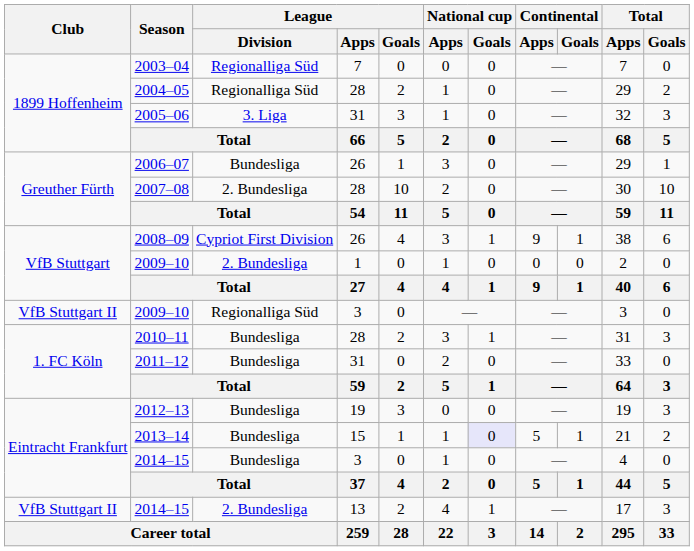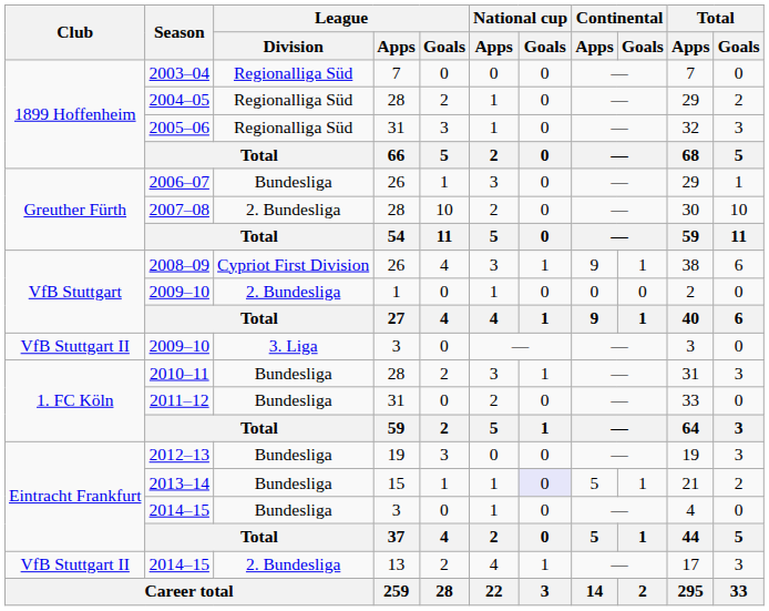2005–06 | League / Division: 3. Liga -> Regionalliga Süd
2009–10 / 3 | League / Division: Regionalliga Süd -> 3. Liga
